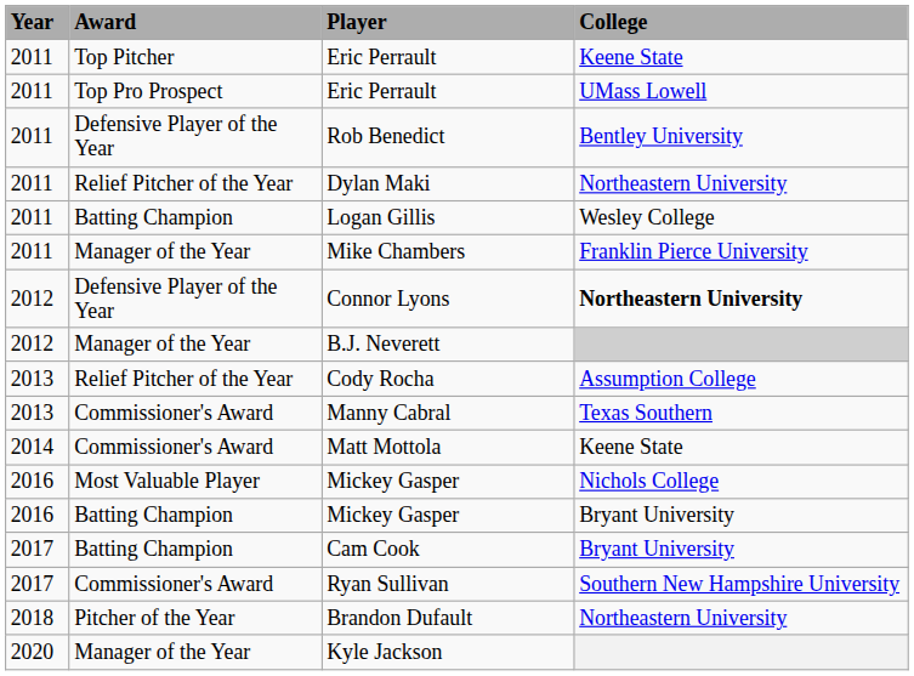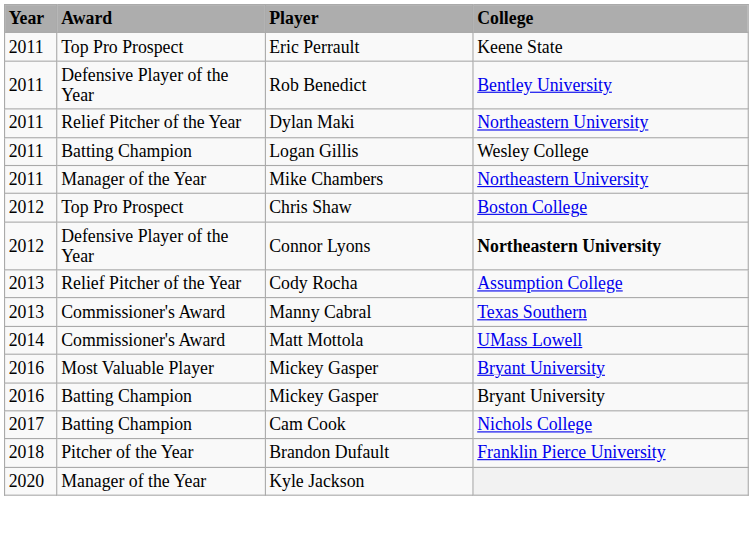- row: 2011 | Top Pitcher | Eric Perrault | Keene State
Top Pro Prospect / Eric Perrault | College: UMass Lowell -> Keene State
Mike Chambers | College: Franklin Pierce University -> Northeastern University
+ row: 2012 | Top Pro Prospect | Chris Shaw | Boston College
- row: 2012 | Manager of the Year | B.J. Neverett
Matt Mottola | College: Keene State -> UMass Lowell
Most Valuable Player / Mickey Gasper | College: Nichols College -> Bryant University
Cam Cook | College: Bryant University -> Nichols College
- row: 2017 | Commissioner's Award | Ryan Sullivan | Southern New Hampshire University
Brandon Dufault | College: Northeastern University -> Franklin Pierce University
